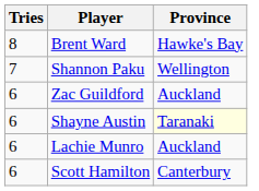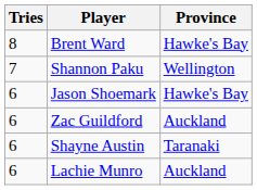+ row: 6 | Jason Shoemark | Hawke's Bay
Shayne Austin | Province: lightyellow background -> no background
- row: 6 | Scott Hamilton | Canterbury
